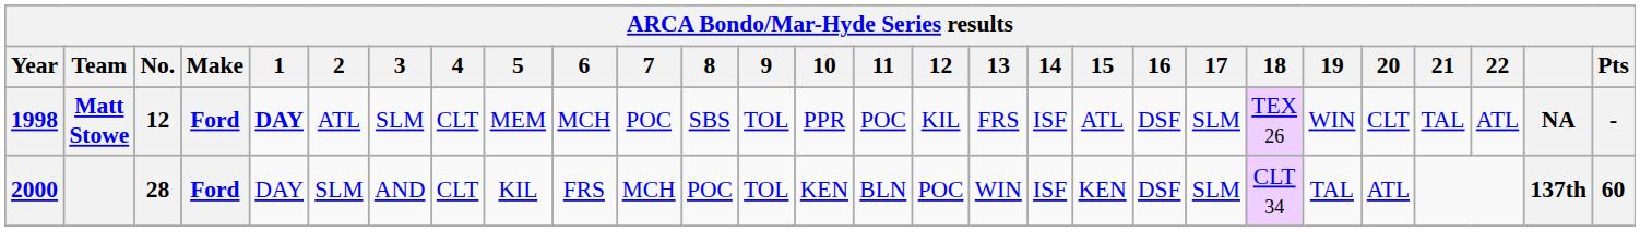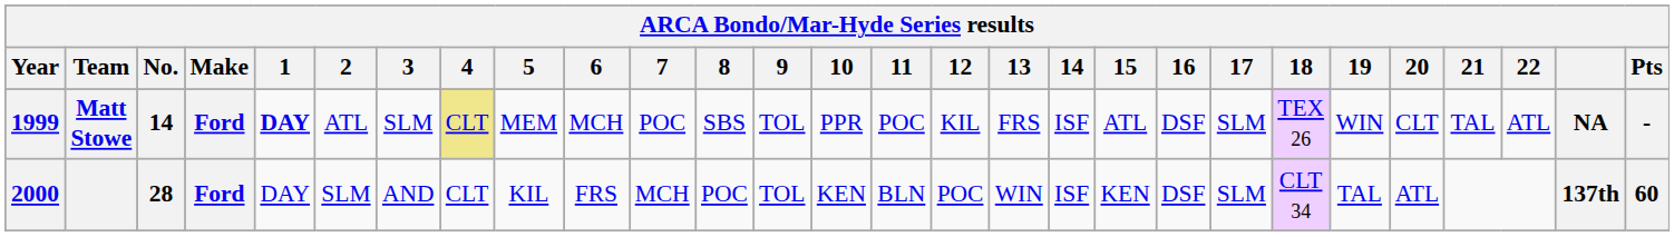Matt Stowe | Year: 1998 -> 1999
Matt Stowe | No.: 12 -> 14
Matt Stowe | 4: no background -> khaki background
